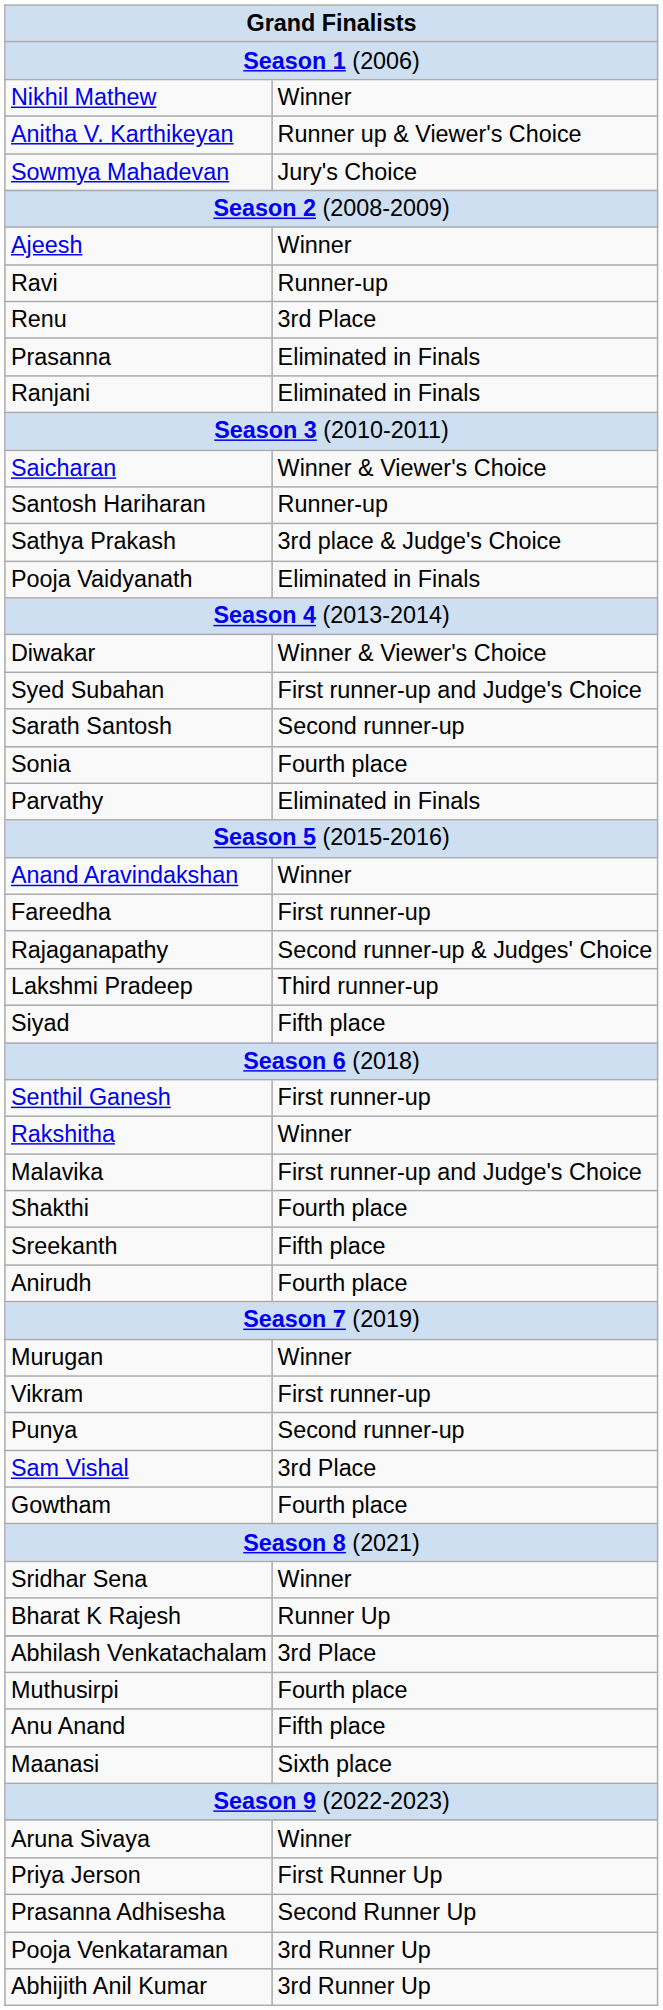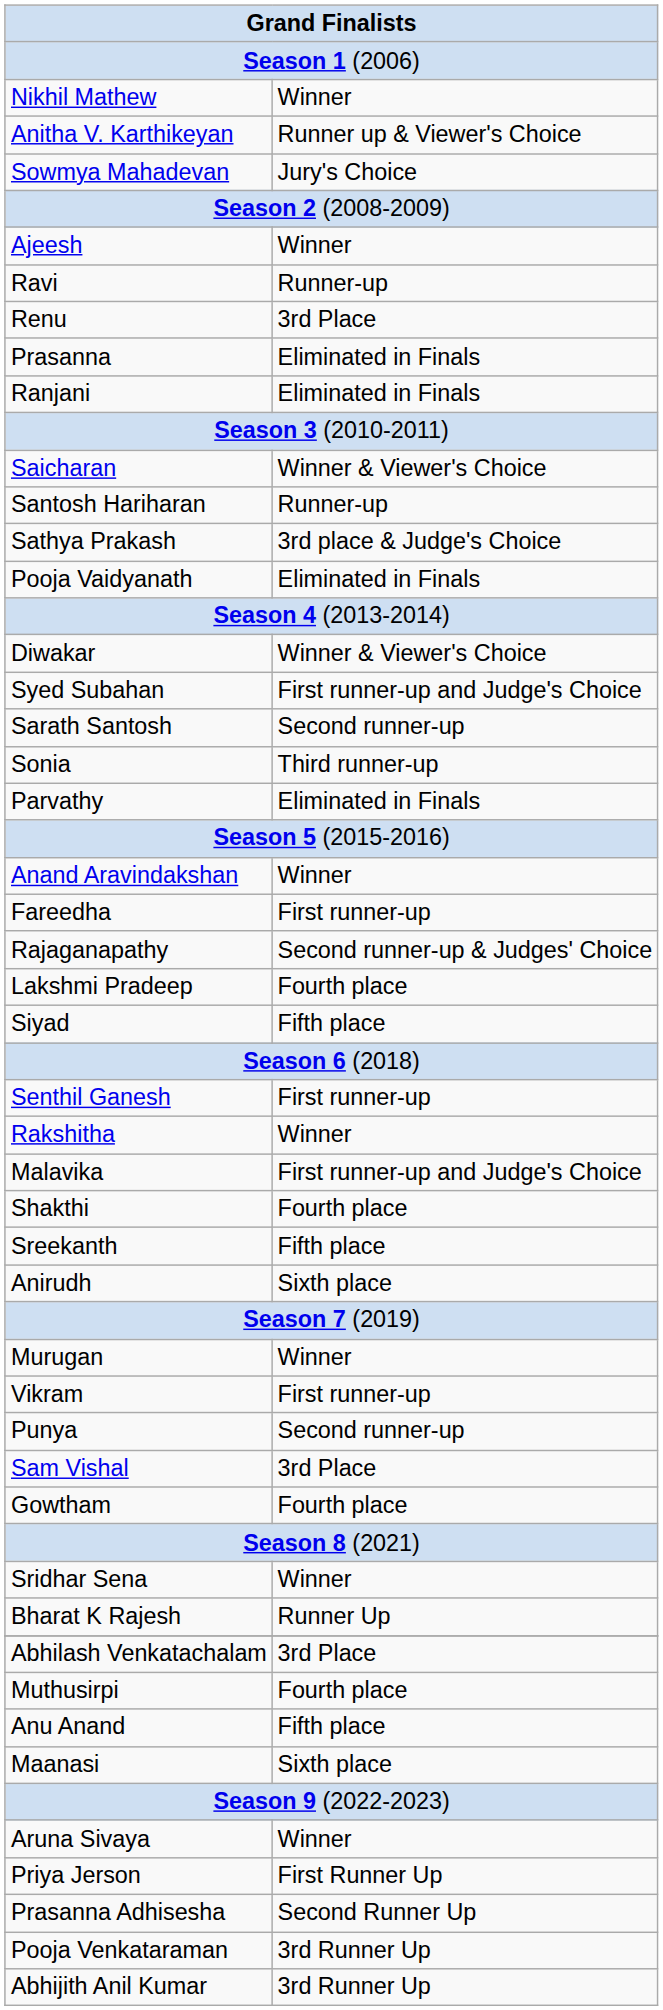Sonia | column 2: Fourth place -> Third runner-up
Lakshmi Pradeep | column 2: Third runner-up -> Fourth place
Anirudh | column 2: Fourth place -> Sixth place
